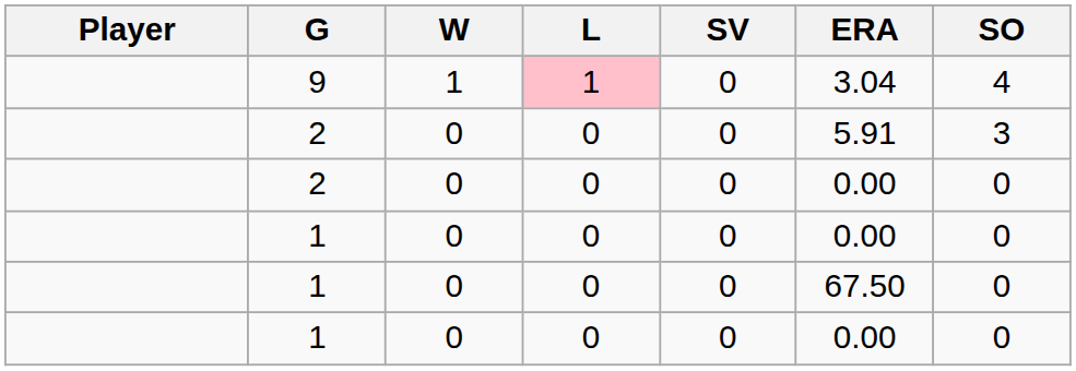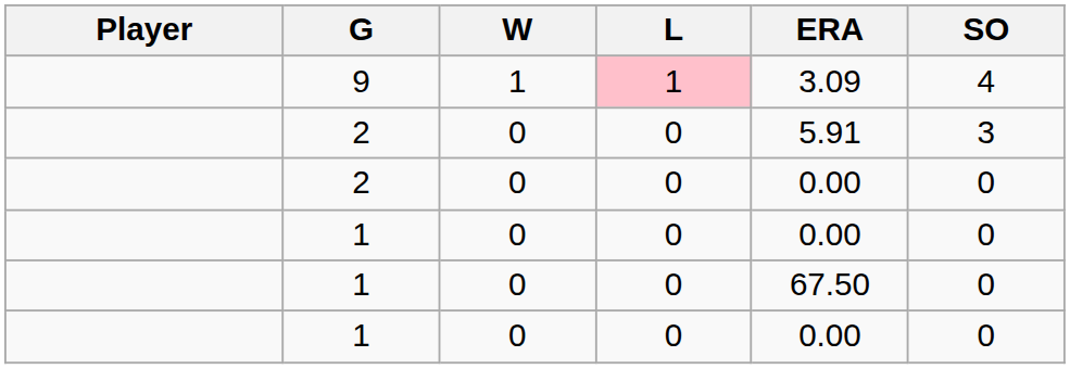- column: SV | 0 | 0 | 0 | 0 | 0 | 0
9 | ERA: 3.04 -> 3.09
